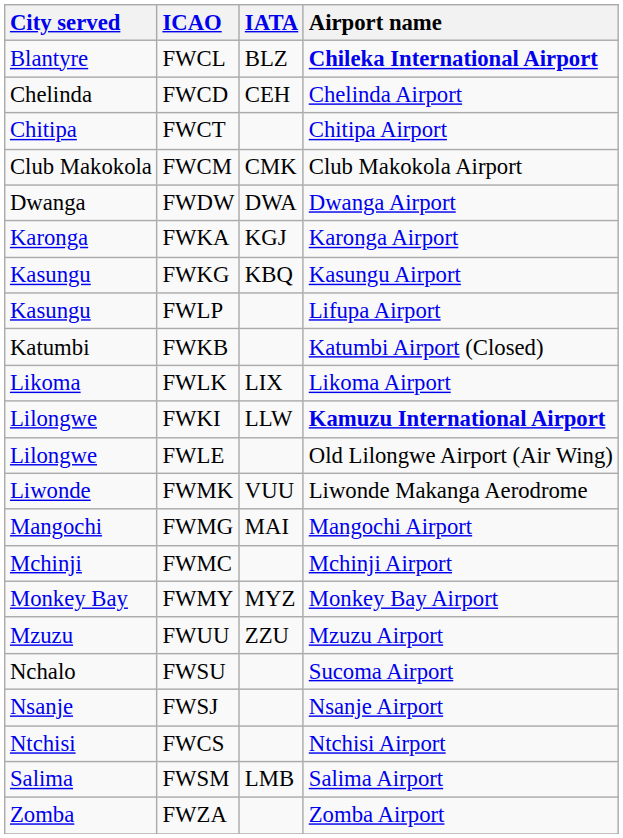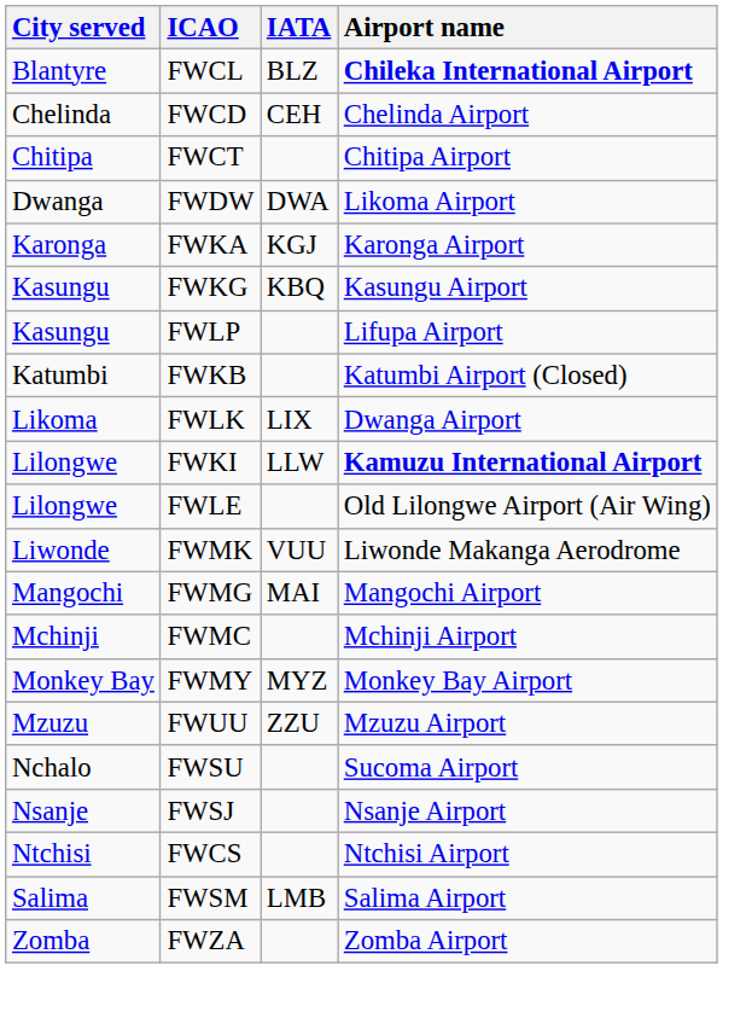- row: Club Makokola | FWCM | CMK | Club Makokola Airport
FWDW | Airport name: Dwanga Airport -> Likoma Airport
FWLK | Airport name: Likoma Airport -> Dwanga Airport
